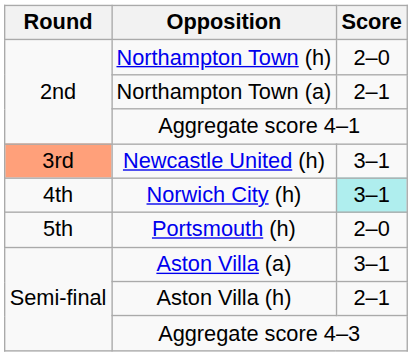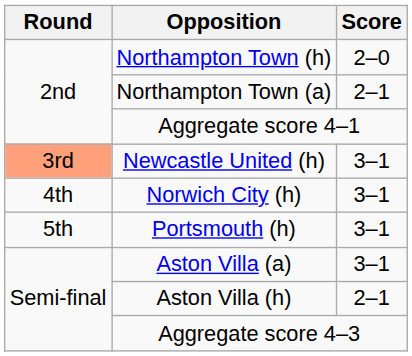Norwich City (h) | Score: paleturquoise background -> no background
Portsmouth (h) | Score: 2–0 -> 3–1
